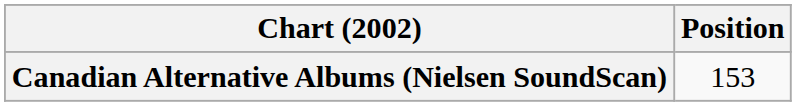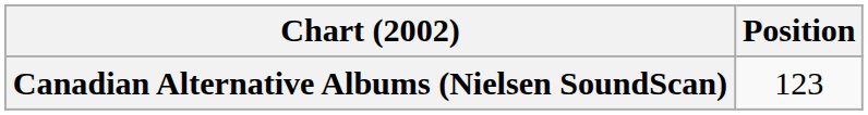Canadian Alternative Albums (Nielsen SoundScan) | Position: 153 -> 123
